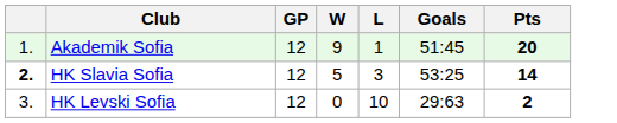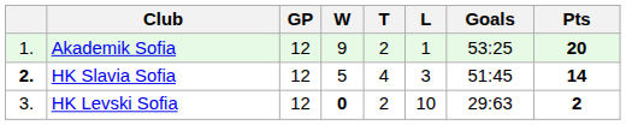+ column: T | 2 | 4 | 2
Akademik Sofia | Goals: 51:45 -> 53:25
HK Slavia Sofia | Goals: 53:25 -> 51:45
HK Levski Sofia | W: normal -> bold
